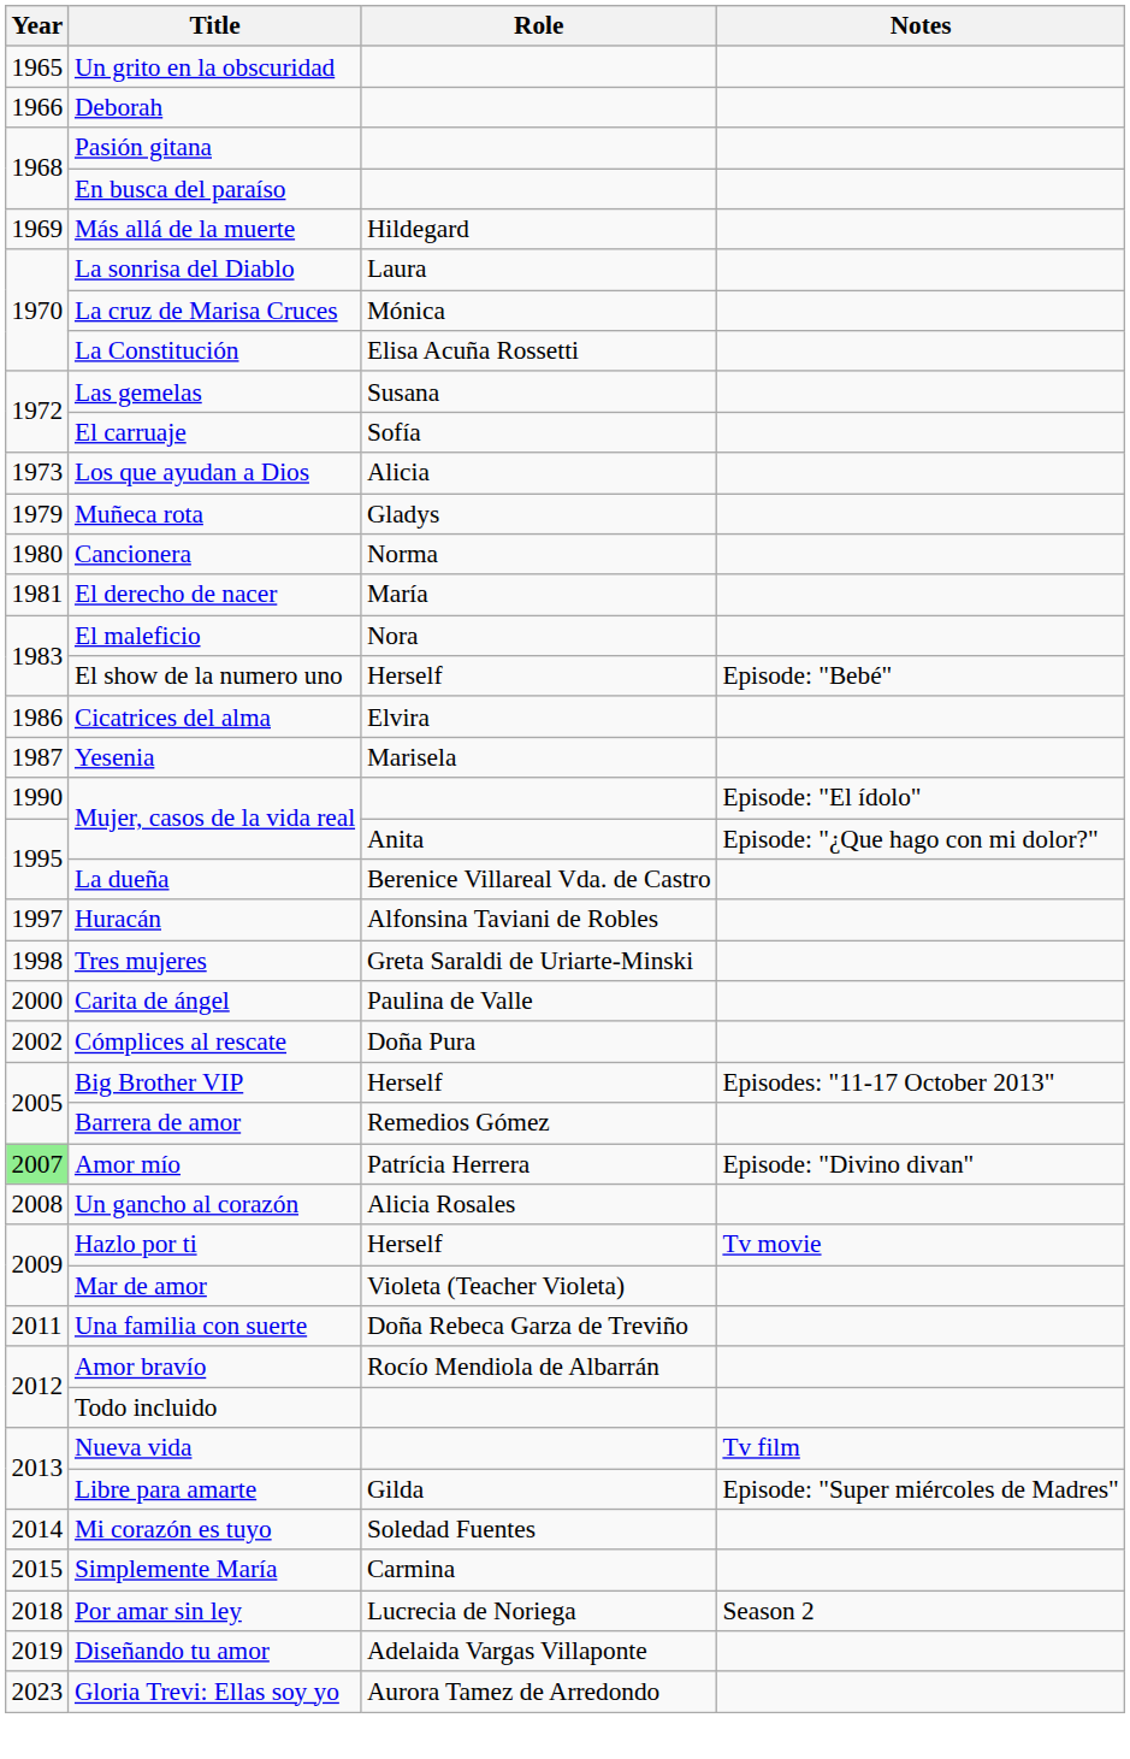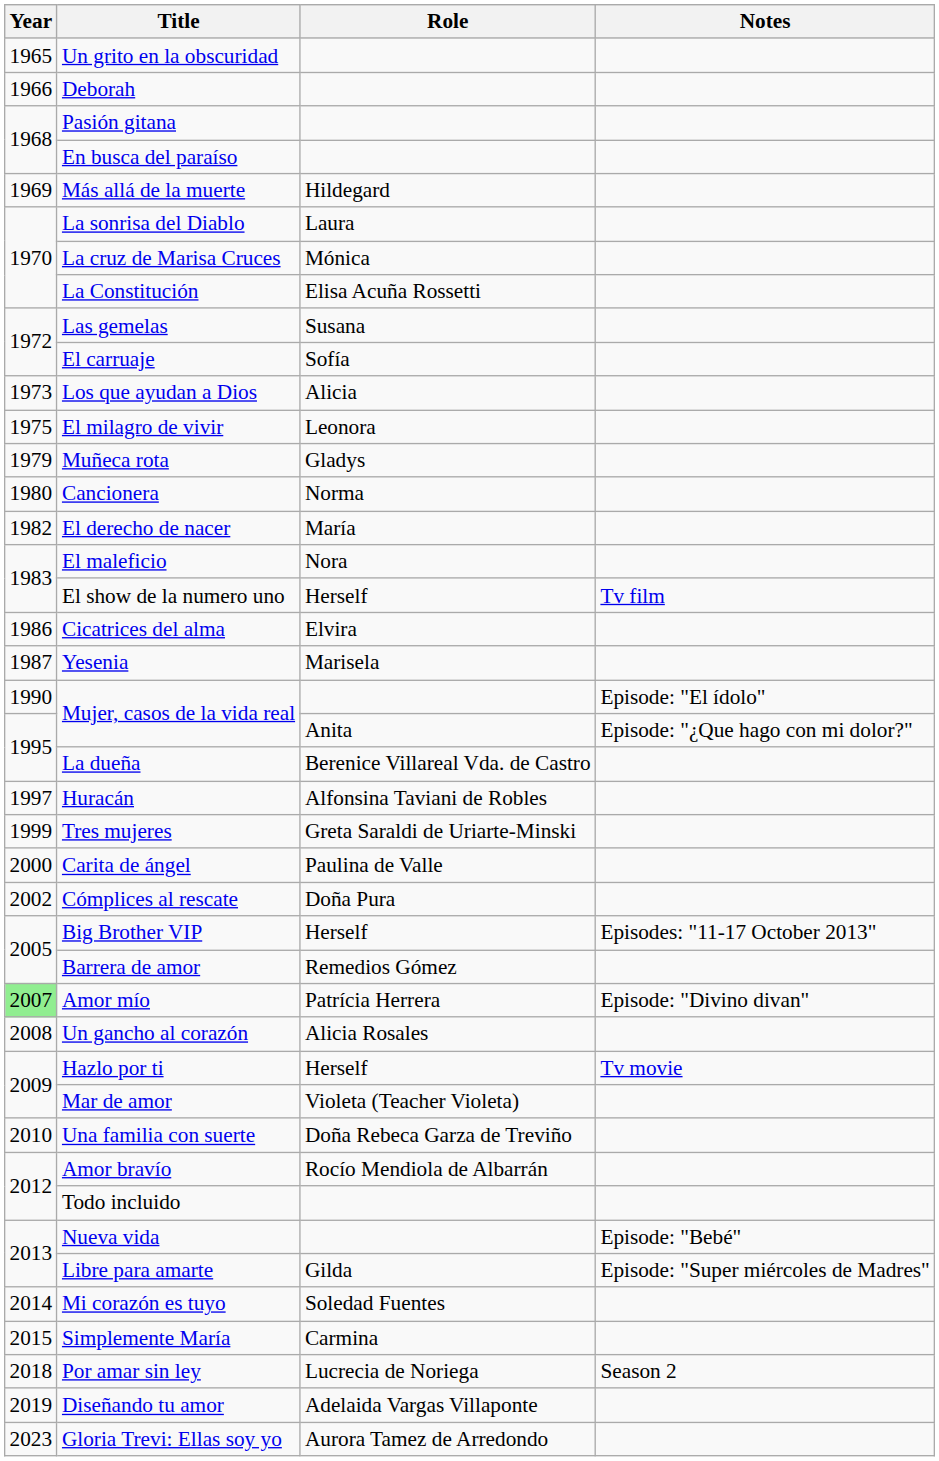+ row: 1975 | El milagro de vivir | Leonora
El derecho de nacer | Year: 1981 -> 1982
El show de la numero uno | Notes: Episode: "Bebé" -> Tv film
Tres mujeres | Year: 1998 -> 1999
Una familia con suerte | Year: 2011 -> 2010
Nueva vida | Notes: Tv film -> Episode: "Bebé"
